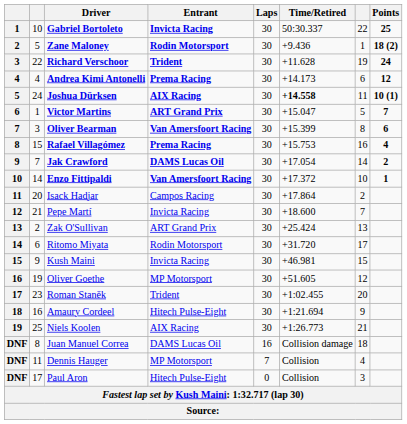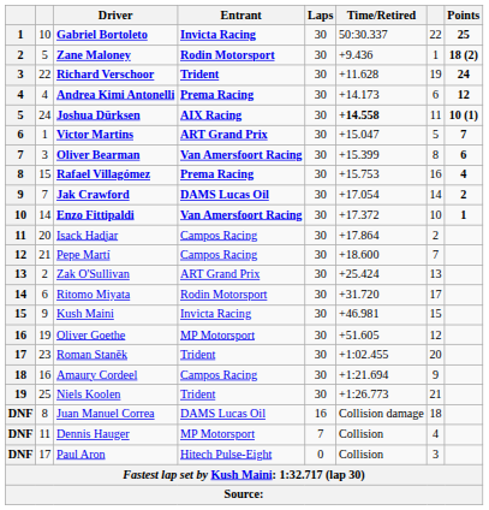Pepe Martí | Entrant: Invicta Racing -> Campos Racing
Amaury Cordeel | Entrant: Hitech Pulse-Eight -> Campos Racing
Niels Koolen | Entrant: AIX Racing -> Trident
